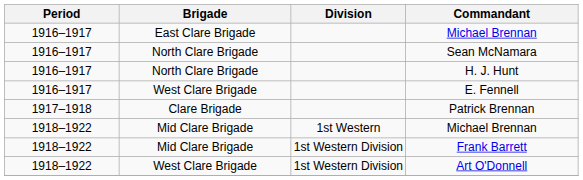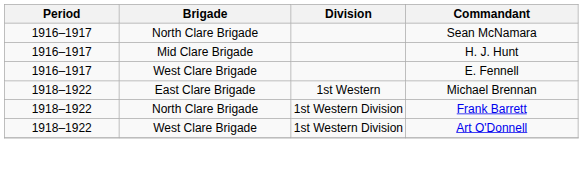- row: 1916–1917 | East Clare Brigade | Michael Brennan
H. J. Hunt | Brigade: North Clare Brigade -> Mid Clare Brigade
- row: 1917–1918 | Clare Brigade | Patrick Brennan
1918–1922 / Michael Brennan | Brigade: Mid Clare Brigade -> East Clare Brigade
Frank Barrett | Brigade: Mid Clare Brigade -> North Clare Brigade
